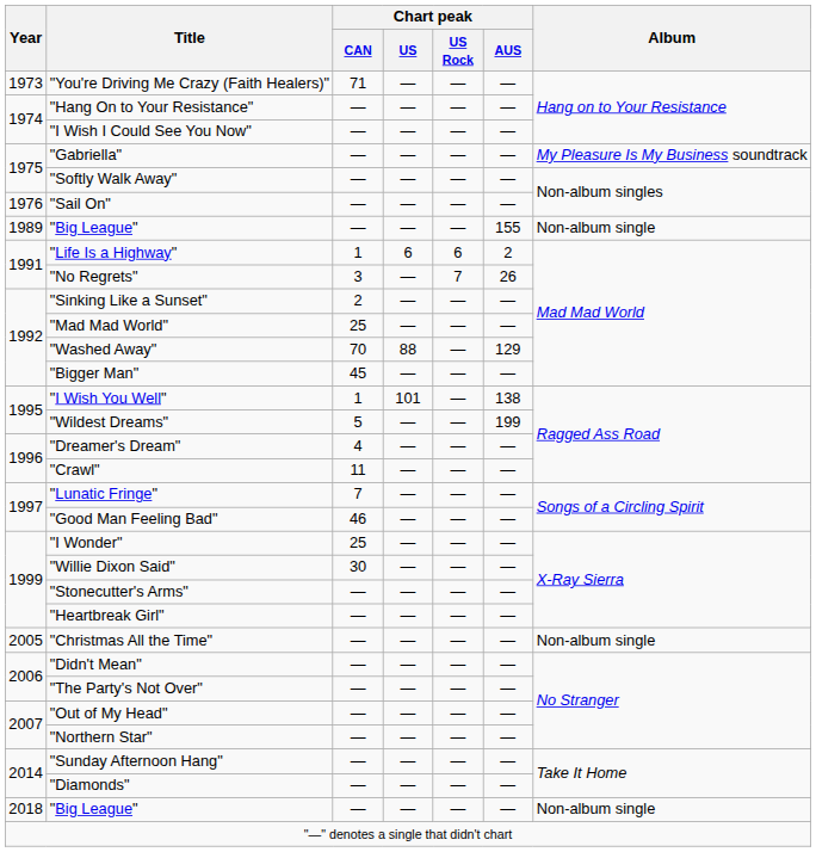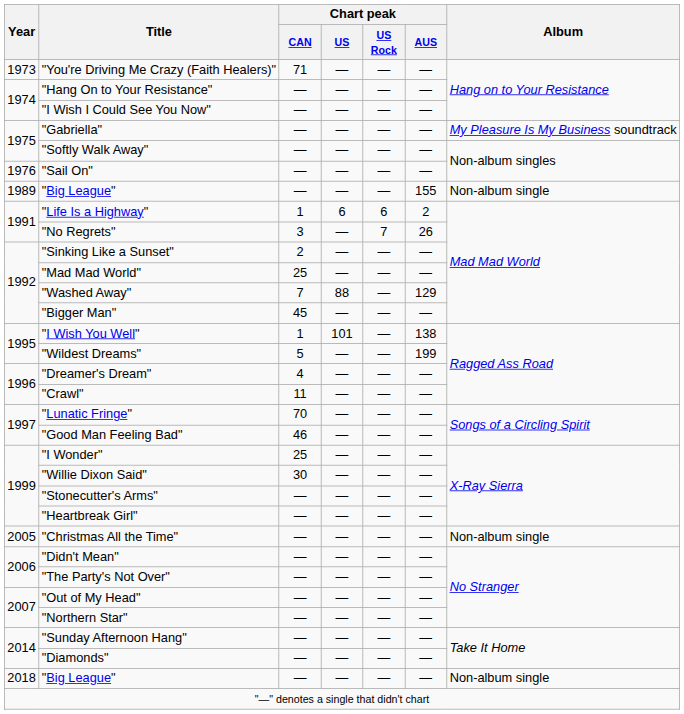"Washed Away" | Chart peak / CAN: 70 -> 7
"Lunatic Fringe" | Chart peak / CAN: 7 -> 70
